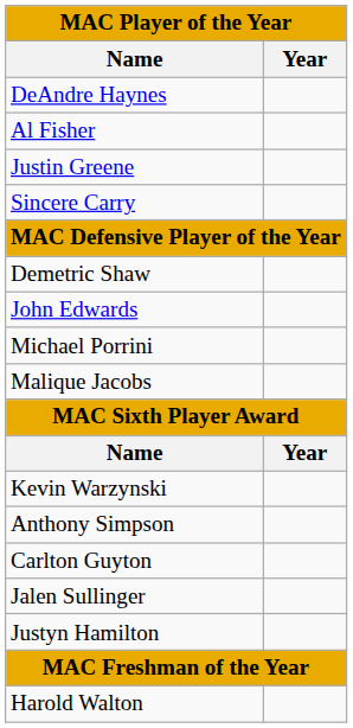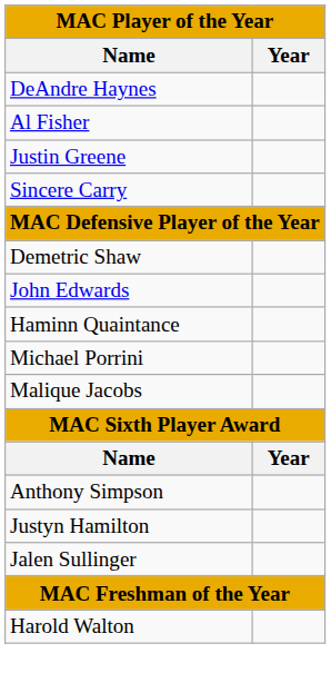+ row: Haminn Quaintance
- row: Kevin Warzynski
- row: Carlton Guyton
rows swapped: Justyn Hamilton <-> Jalen Sullinger
